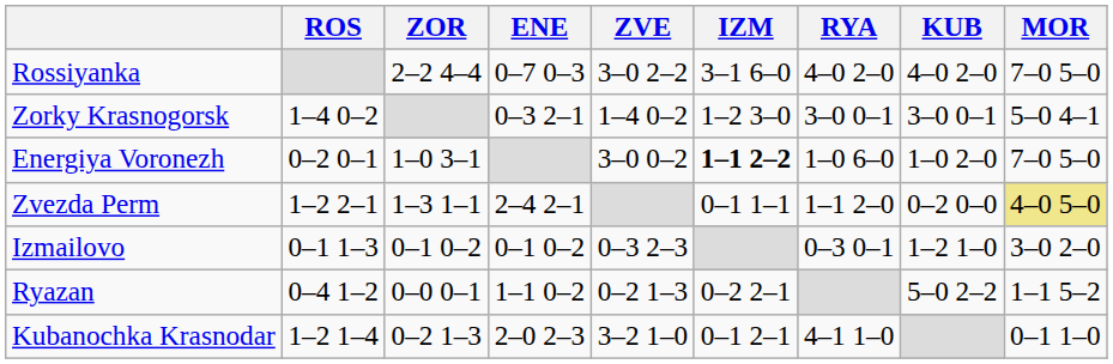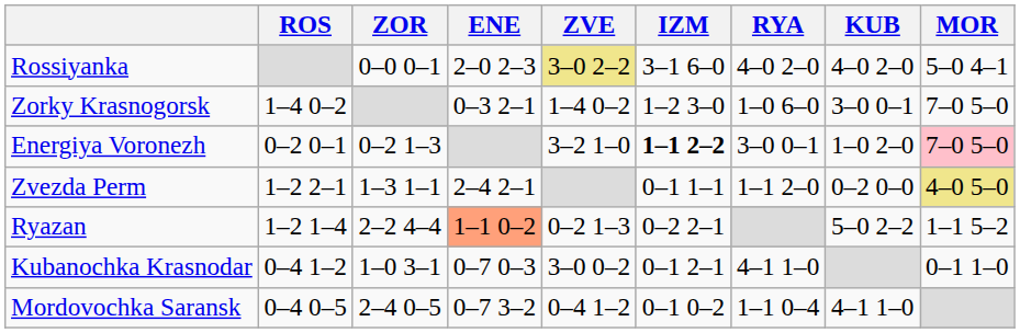Rossiyanka | ZOR: 2–2 4–4 -> 0–0 0–1
Rossiyanka | ENE: 0–7 0–3 -> 2–0 2–3
Rossiyanka | ZVE: no background -> khaki background
Rossiyanka | MOR: 7–0 5–0 -> 5–0 4–1
Zorky Krasnogorsk | RYA: 3–0 0–1 -> 1–0 6–0
Zorky Krasnogorsk | MOR: 5–0 4–1 -> 7–0 5–0
Energiya Voronezh | ZOR: 1–0 3–1 -> 0–2 1–3
Energiya Voronezh | ZVE: 3–0 0–2 -> 3–2 1–0
Energiya Voronezh | RYA: 1–0 6–0 -> 3–0 0–1
Energiya Voronezh | MOR: no background -> pink background
- row: Izmailovo | 0–1 1–3 | 0–1 0–2 | 0–1 0–2 | 0–3 2–3 | 0–3 0–1 | 1–2 1–0 | 3–0 2–0
Ryazan | ROS: 0–4 1–2 -> 1–2 1–4
Ryazan | ZOR: 0–0 0–1 -> 2–2 4–4
Ryazan | ENE: no background -> lightsalmon background
Kubanochka Krasnodar | ROS: 1–2 1–4 -> 0–4 1–2
Kubanochka Krasnodar | ZOR: 0–2 1–3 -> 1–0 3–1
Kubanochka Krasnodar | ENE: 2–0 2–3 -> 0–7 0–3
Kubanochka Krasnodar | ZVE: 3–2 1–0 -> 3–0 0–2
+ row: Mordovochka Saransk | 0–4 0–5 | 2–4 0–5 | 0–7 3–2 | 0–4 1–2 | 0–1 0–2 | 1–1 0–4 | 4–1 1–0
